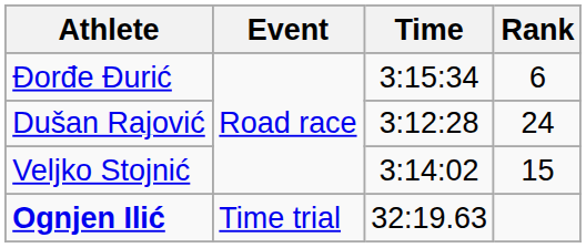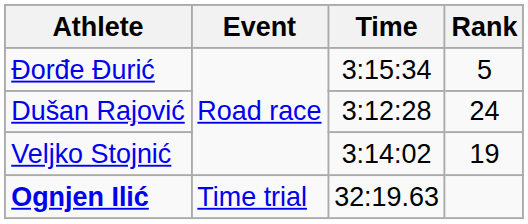Đorđe Đurić | Rank: 6 -> 5
Veljko Stojnić | Rank: 15 -> 19
